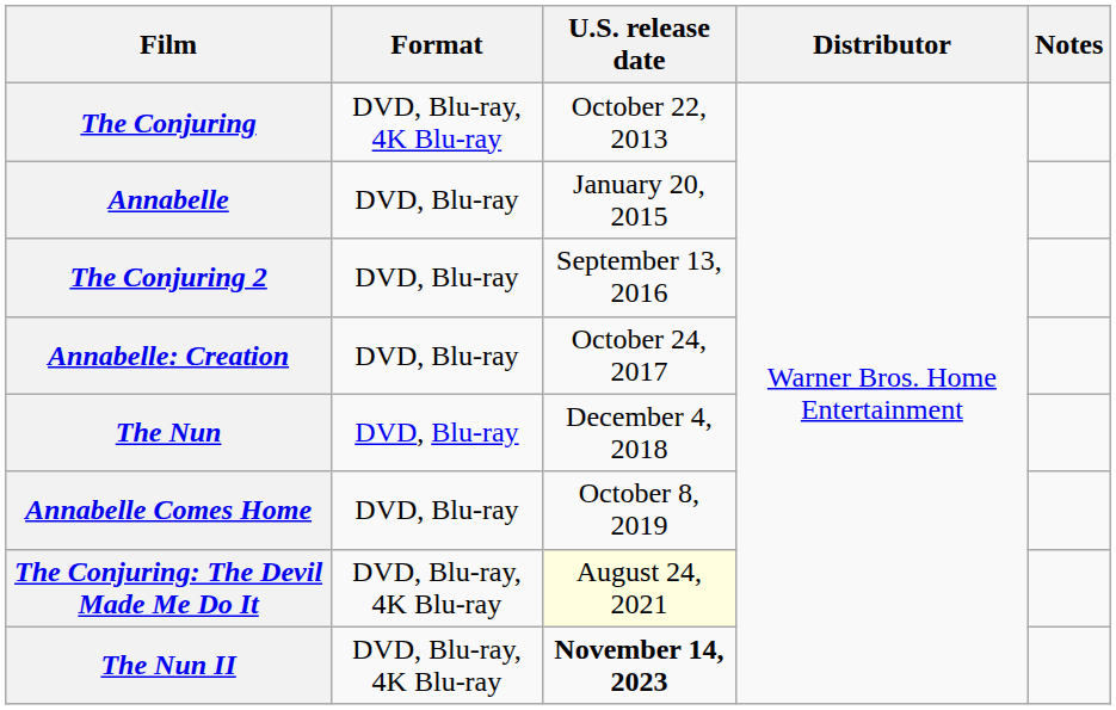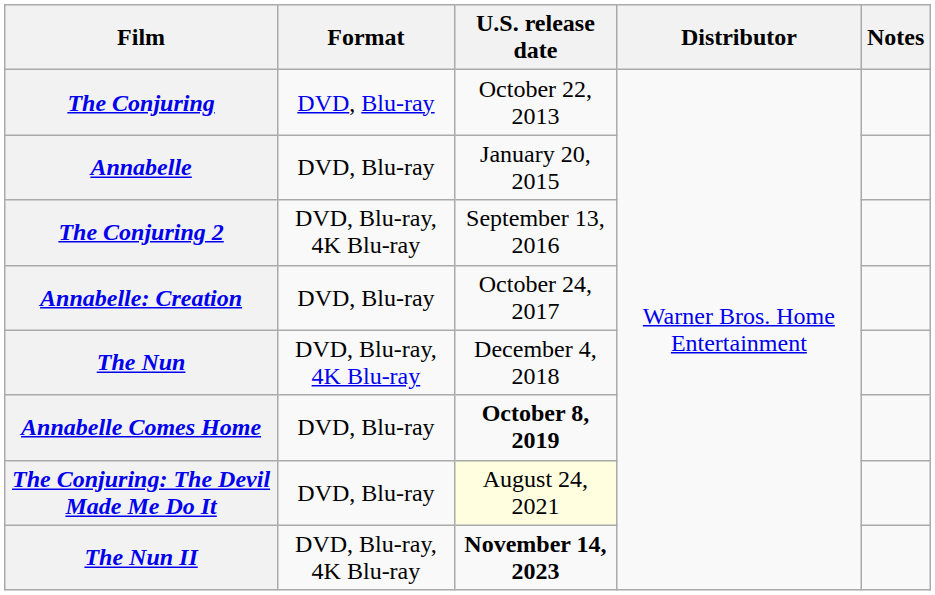The Conjuring | Format: DVD, Blu-ray, 4K Blu-ray -> DVD, Blu-ray
The Conjuring 2 | Format: DVD, Blu-ray -> DVD, Blu-ray, 4K Blu-ray
The Nun | Format: DVD, Blu-ray -> DVD, Blu-ray, 4K Blu-ray
Annabelle Comes Home | U.S. release date: normal -> bold
The Conjuring: The Devil Made Me Do It | Format: DVD, Blu-ray, 4K Blu-ray -> DVD, Blu-ray
